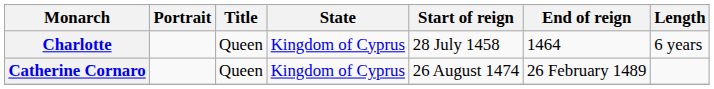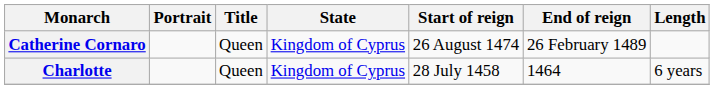rows swapped: Charlotte <-> Catherine Cornaro
